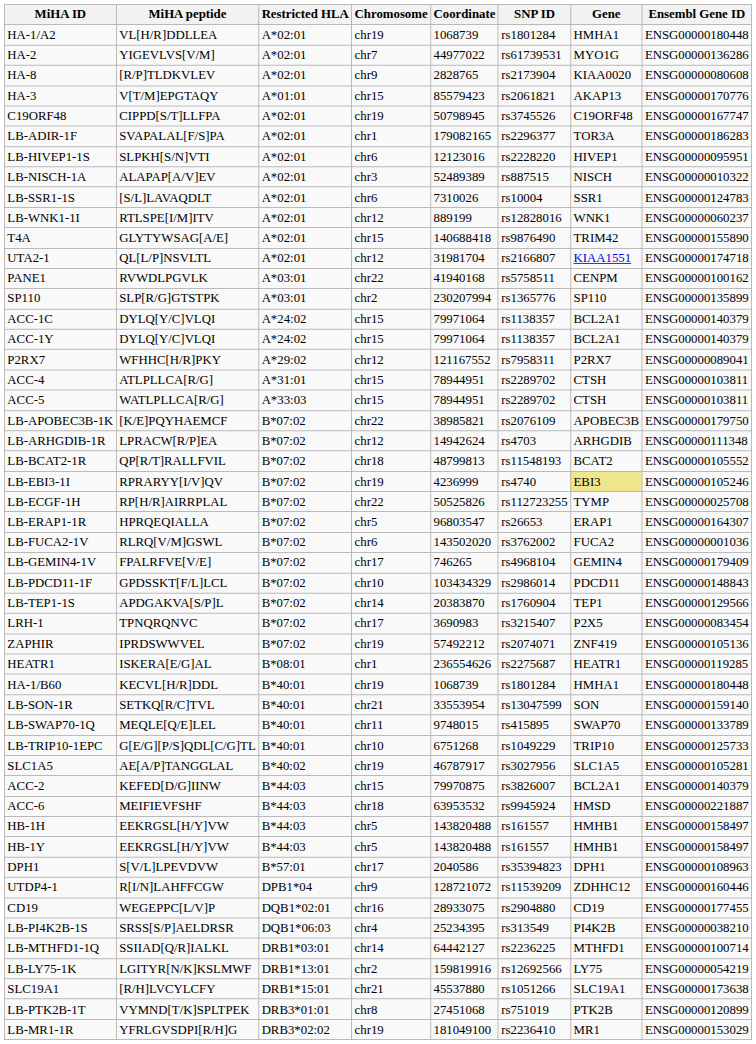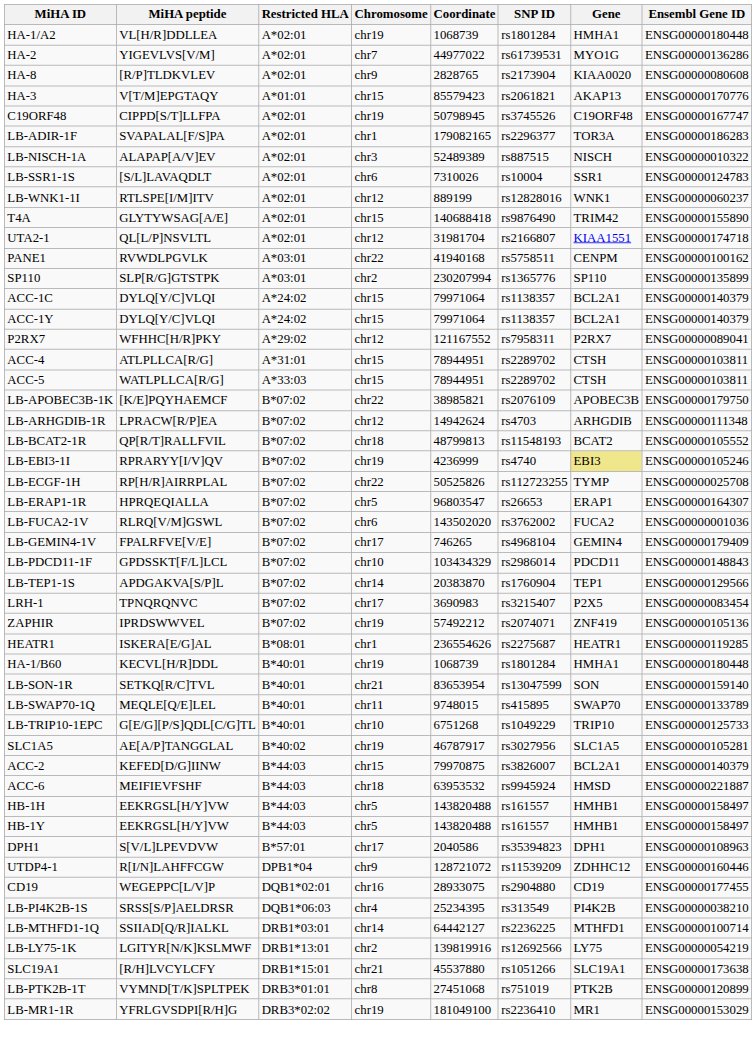- row: LB-HIVEP1-1S | SLPKH[S/N]VTI | A*02:01 | chr6 | 12123016 | rs2228220 | HIVEP1 | ENSG00000095951
LB-SON-1R | Coordinate: 33553954 -> 83653954
LB-LY75-1K | Coordinate: 159819916 -> 139819916
